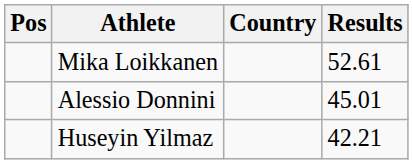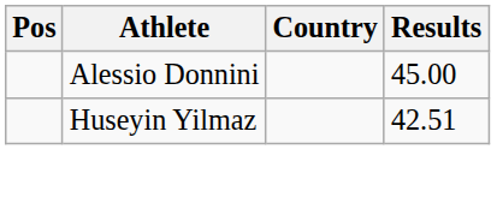- row: Mika Loikkanen | 52.61
Alessio Donnini | Results: 45.01 -> 45.00
Huseyin Yilmaz | Results: 42.21 -> 42.51
